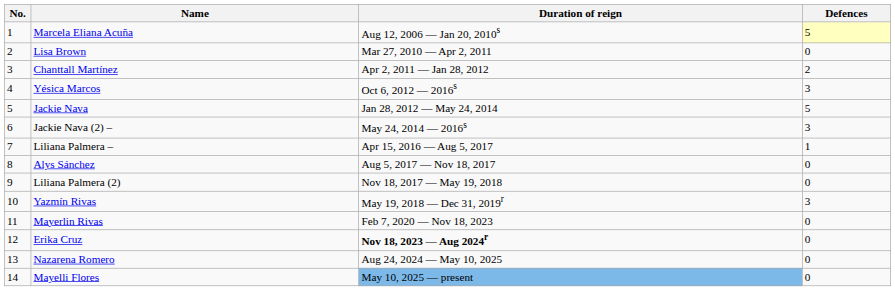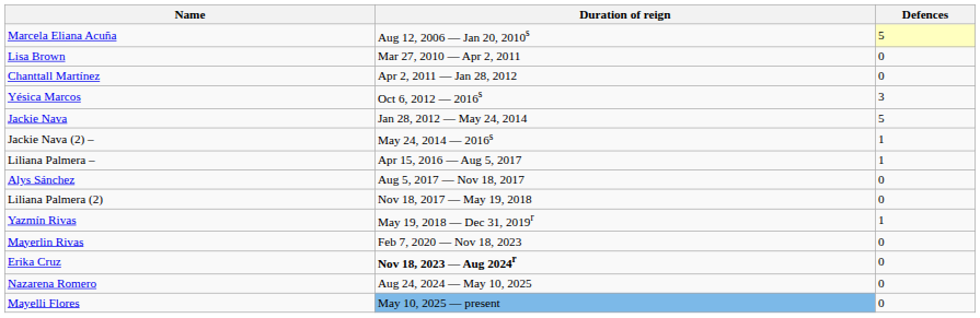- column: No. | 1 | 2 | 3 | 4 | 5 | 6 | 7 | 8 | 9 | 10 | 11 | 12 | 13 | 14
Chanttall Martínez | Defences: 2 -> 0
Jackie Nava (2) – | Defences: 3 -> 1
Yazmín Rivas | Defences: 3 -> 1
